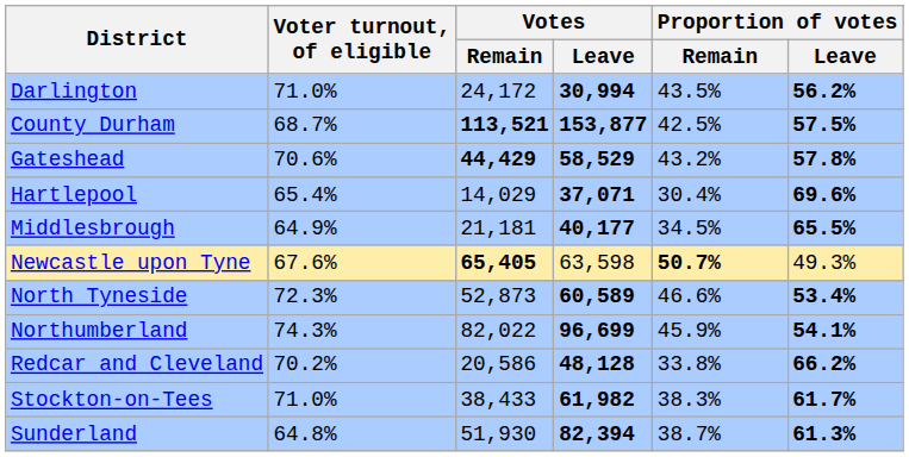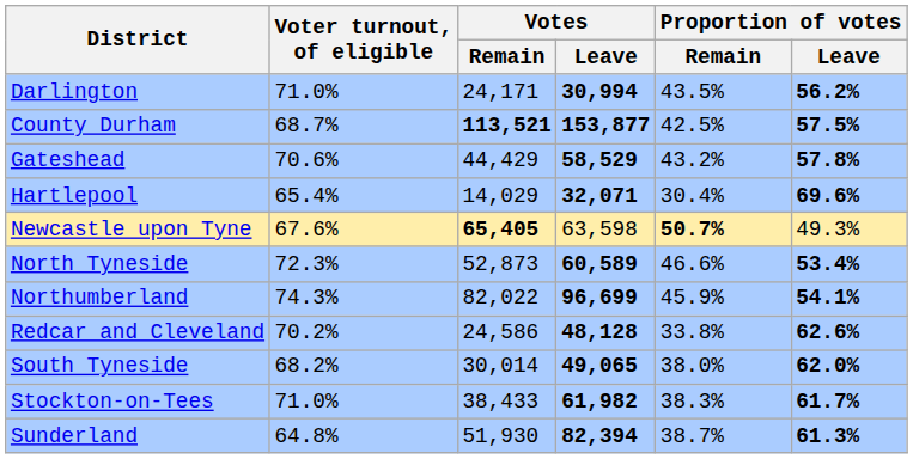Darlington | Votes / Remain: 24,172 -> 24,171
Gateshead | Votes / Remain: bold -> normal
Hartlepool | Votes / Leave: 37,071 -> 32,071
- row: Middlesbrough | 64.9% | 21,181 | 40,177 | 34.5% | 65.5%
Redcar and Cleveland | Votes / Remain: 20,586 -> 24,586
Redcar and Cleveland | Proportion of votes / Leave: 66.2% -> 62.6%
+ row: South Tyneside | 68.2% | 30,014 | 49,065 | 38.0% | 62.0%
